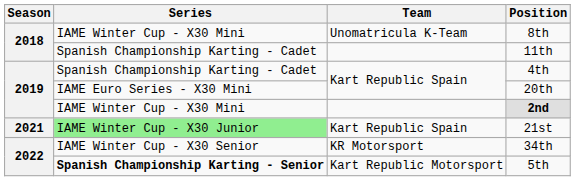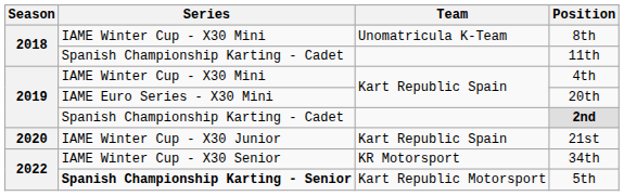4th | Series: Spanish Championship Karting - Cadet -> IAME Winter Cup - X30 Mini
2nd | Series: IAME Winter Cup - X30 Mini -> Spanish Championship Karting - Cadet
21st | Season: 2021 -> 2020
21st | Series: lightgreen background -> no background
